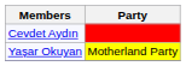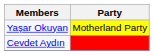rows swapped: Yaşar Okuyan <-> Cevdet Aydın
